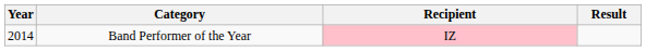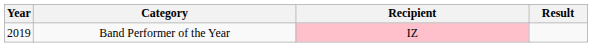Band Performer of the Year | Year: 2014 -> 2019
